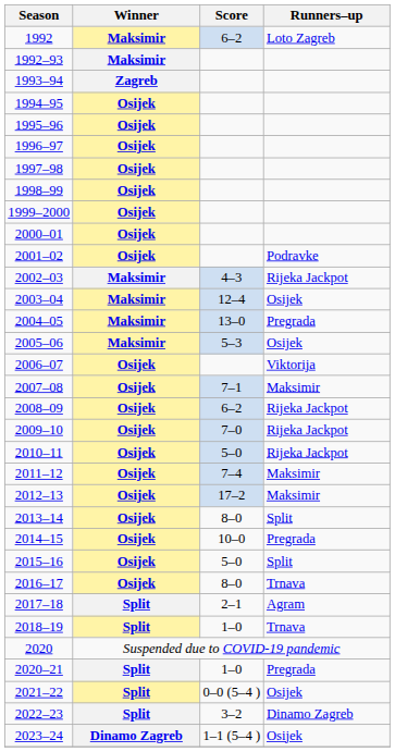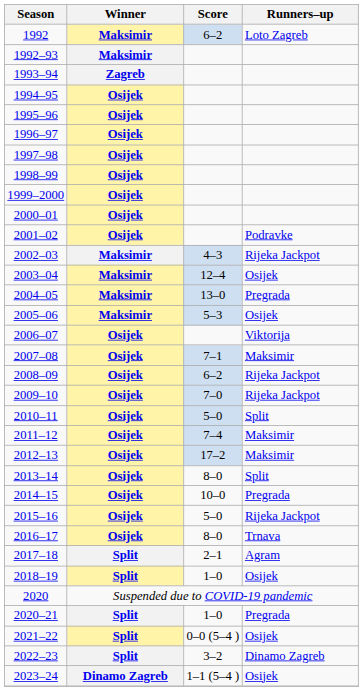2010–11 | Runners–up: Rijeka Jackpot -> Split
2015–16 | Runners–up: Split -> Rijeka Jackpot
2018–19 | Runners–up: Trnava -> Osijek
